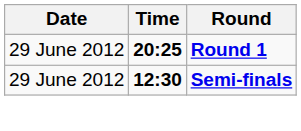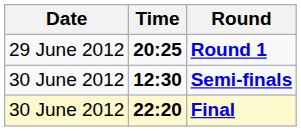Semi-finals | Date: 29 June 2012 -> 30 June 2012
+ row: 30 June 2012 | 22:20 | Final
